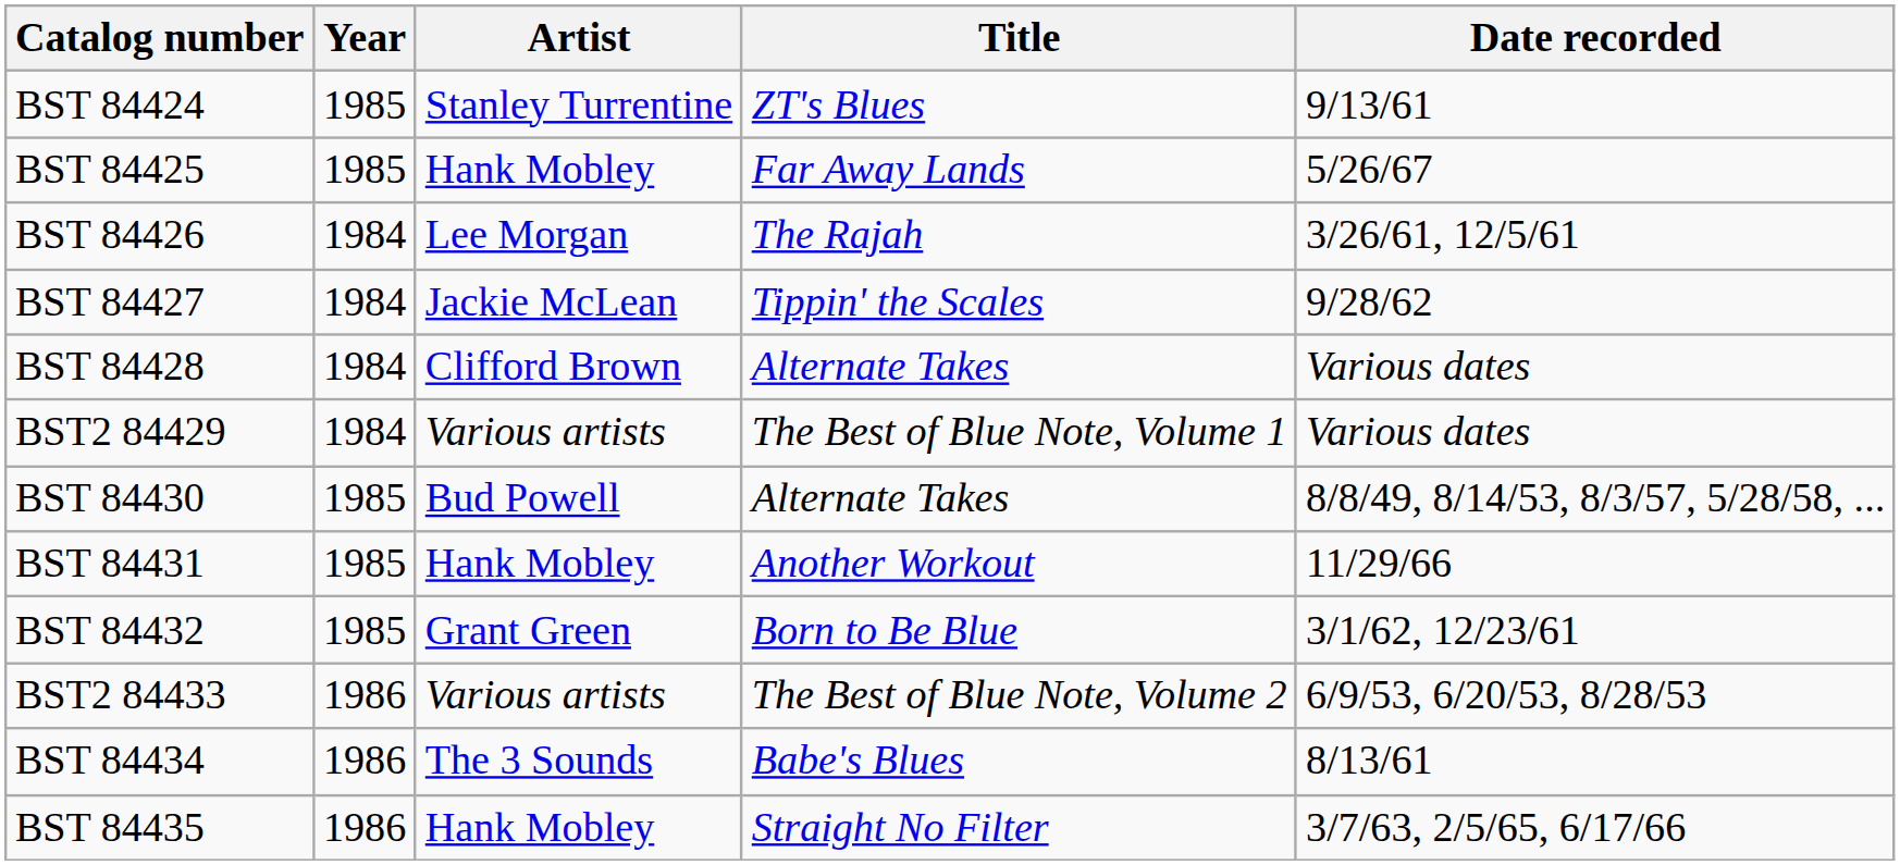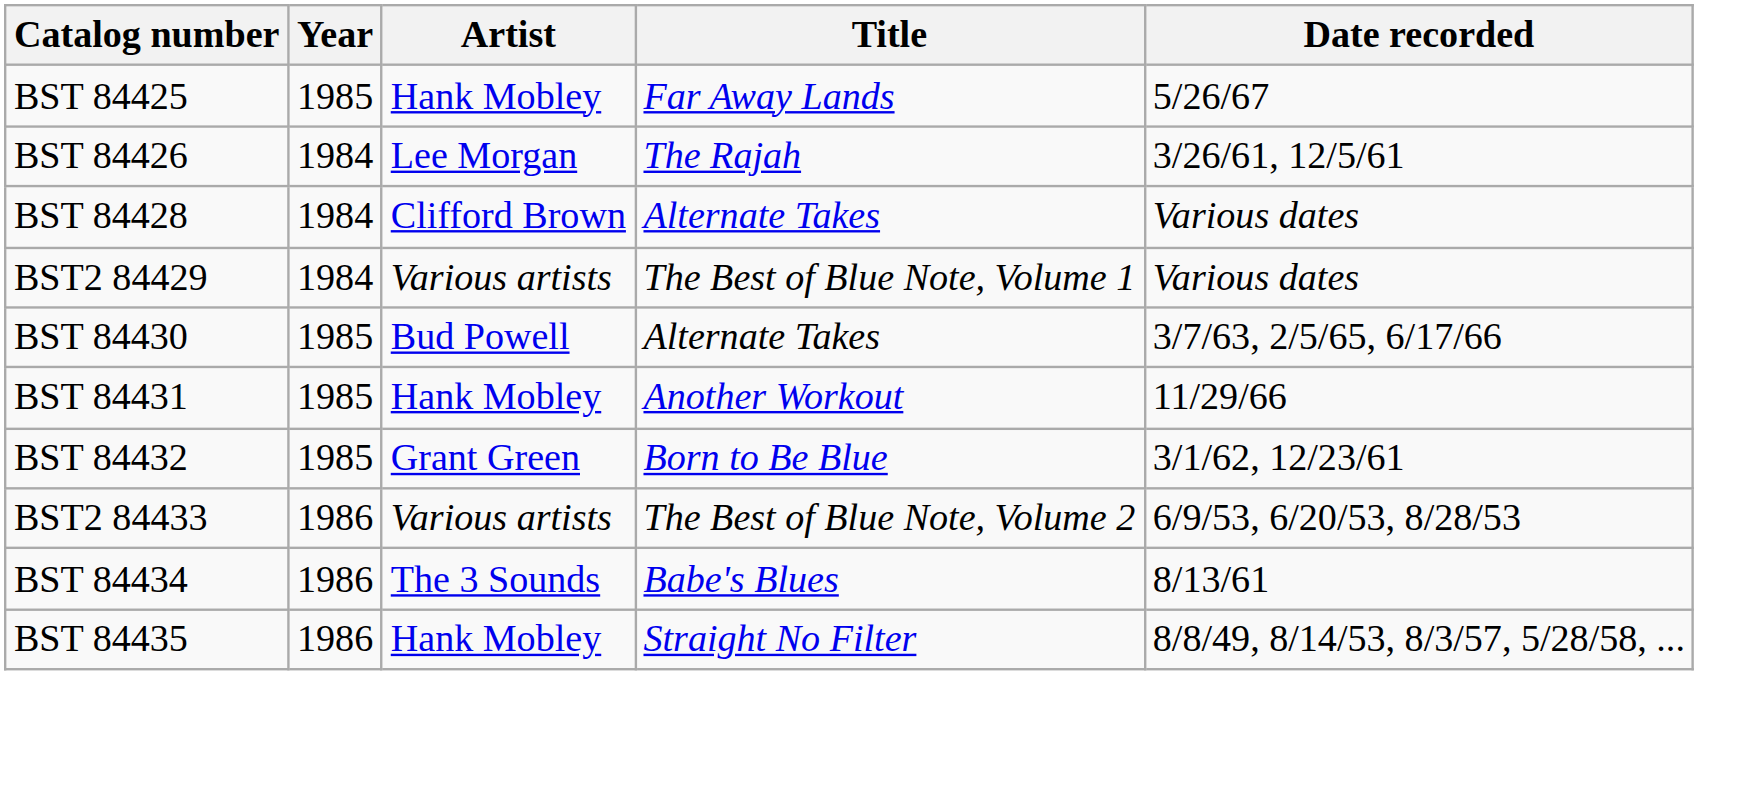- row: BST 84424 | 1985 | Stanley Turrentine | ZT's Blues | 9/13/61
- row: BST 84427 | 1984 | Jackie McLean | Tippin' the Scales | 9/28/62
BST 84430 | Date recorded: 8/8/49, 8/14/53, 8/3/57, 5/28/58, ... -> 3/7/63, 2/5/65, 6/17/66
BST 84435 | Date recorded: 3/7/63, 2/5/65, 6/17/66 -> 8/8/49, 8/14/53, 8/3/57, 5/28/58, ...
